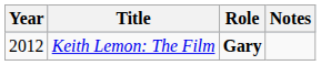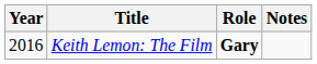Keith Lemon: The Film | Year: 2012 -> 2016
